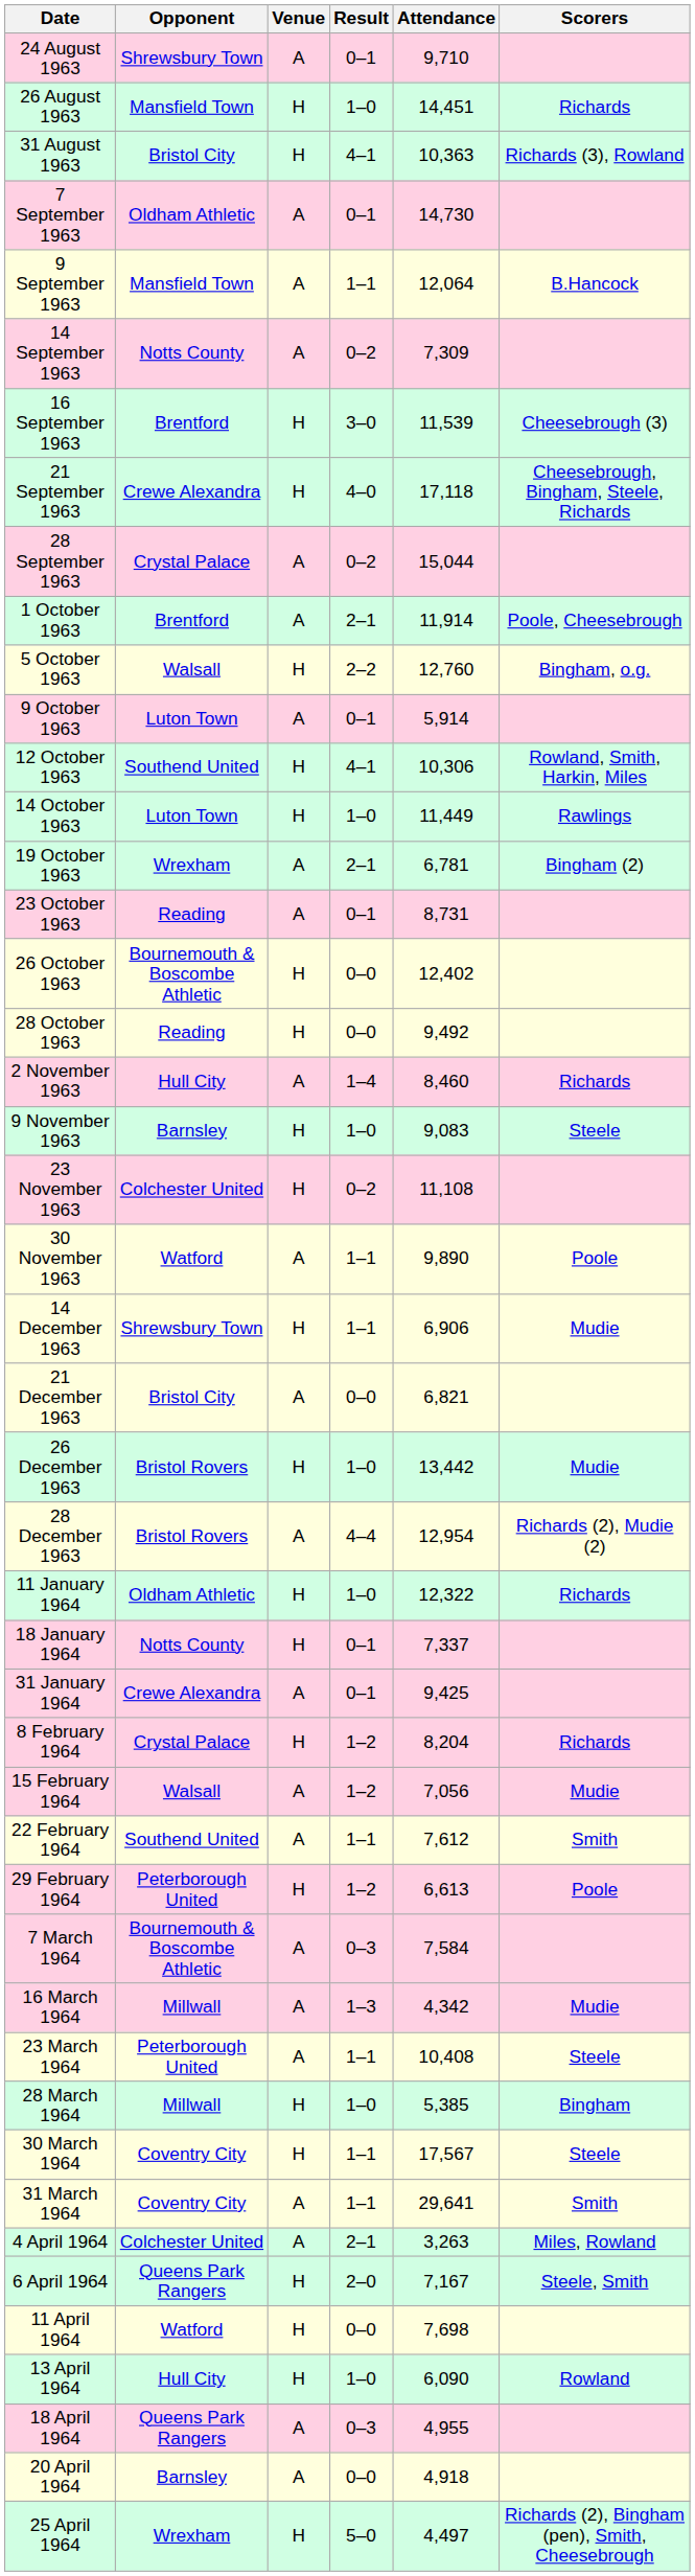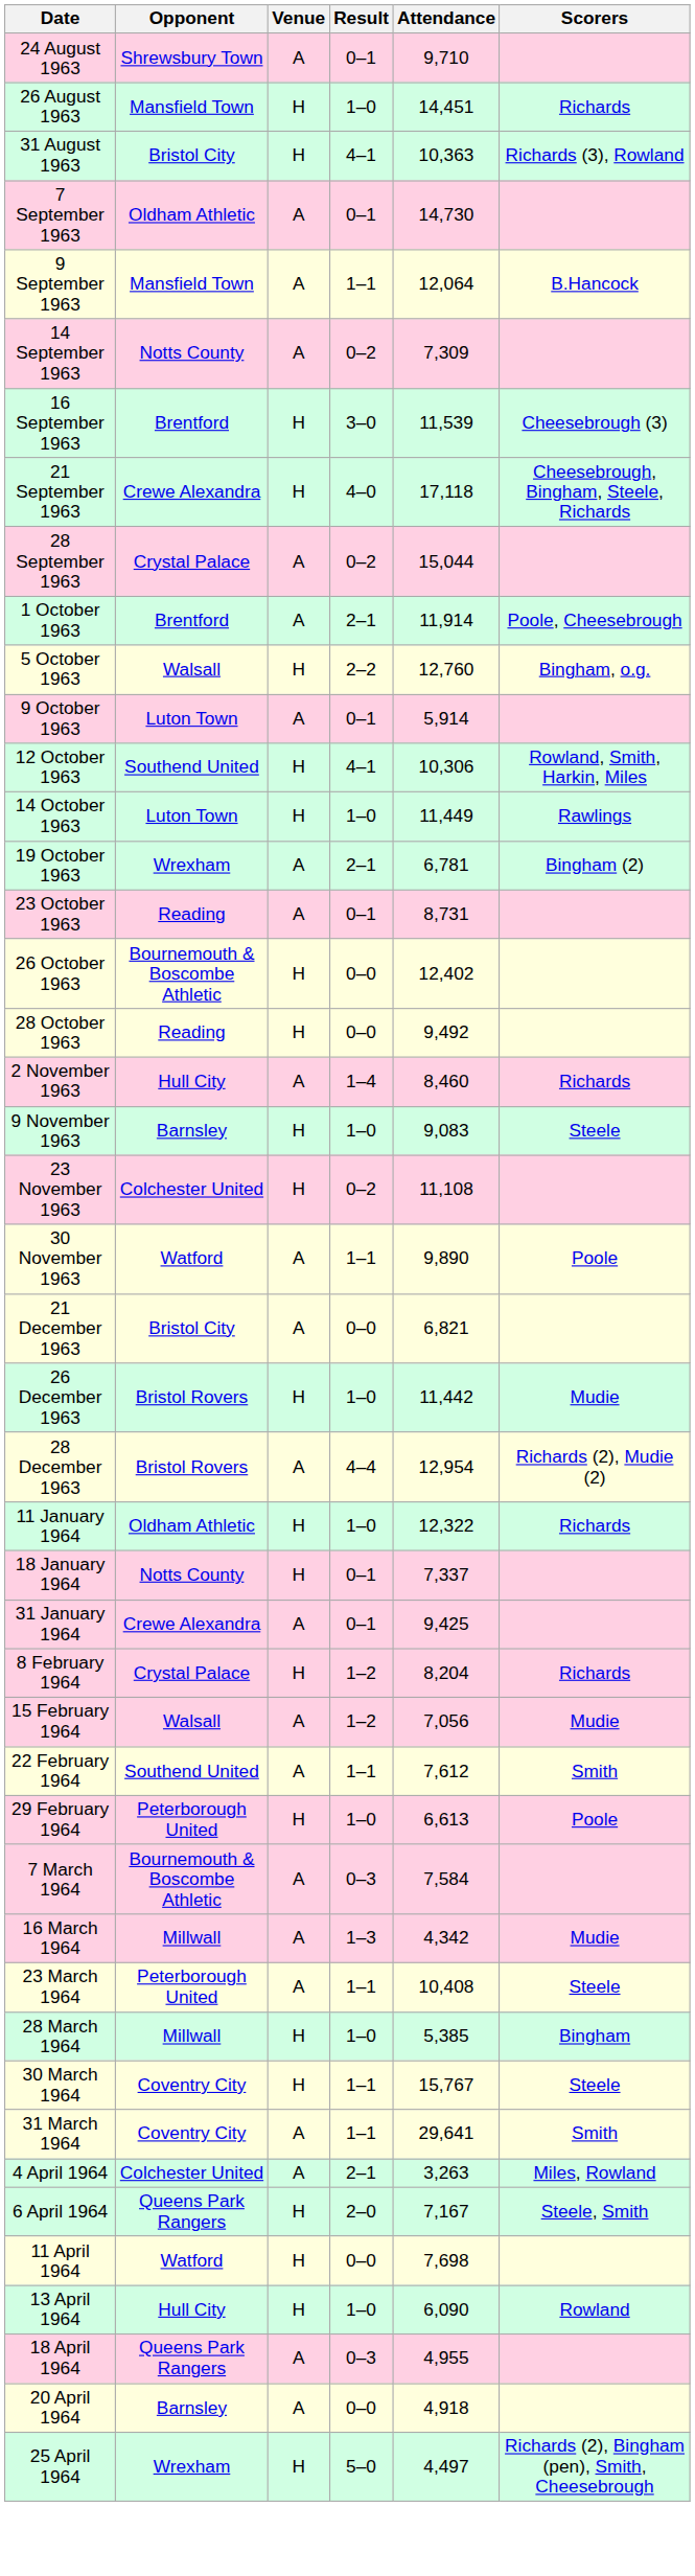- row: 14 December 1963 | Shrewsbury Town | H | 1–1 | 6,906 | Mudie
26 December 1963 | Attendance: 13,442 -> 11,442
29 February 1964 | Result: 1–2 -> 1–0
30 March 1964 | Attendance: 17,567 -> 15,767
